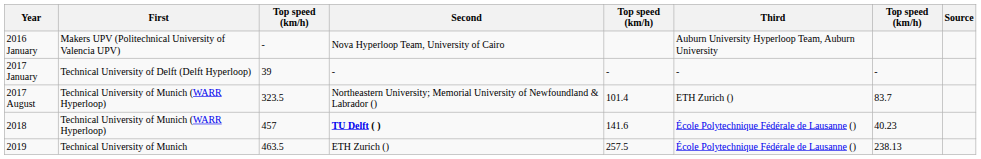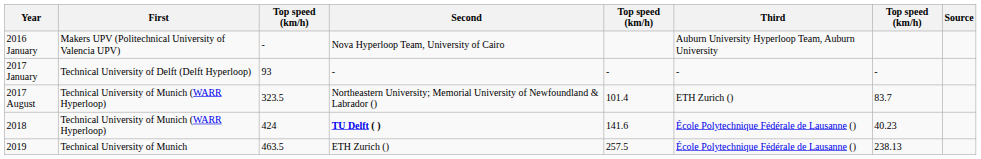2017 January | column 3: 39 -> 93
2018 | column 3: 457 -> 424
